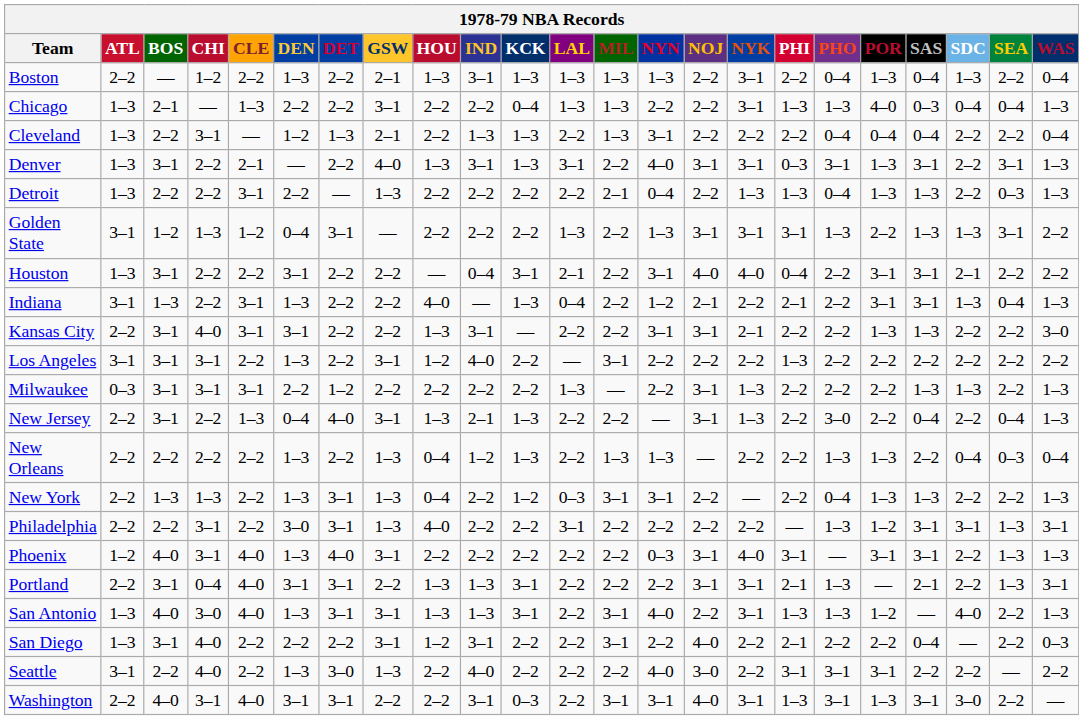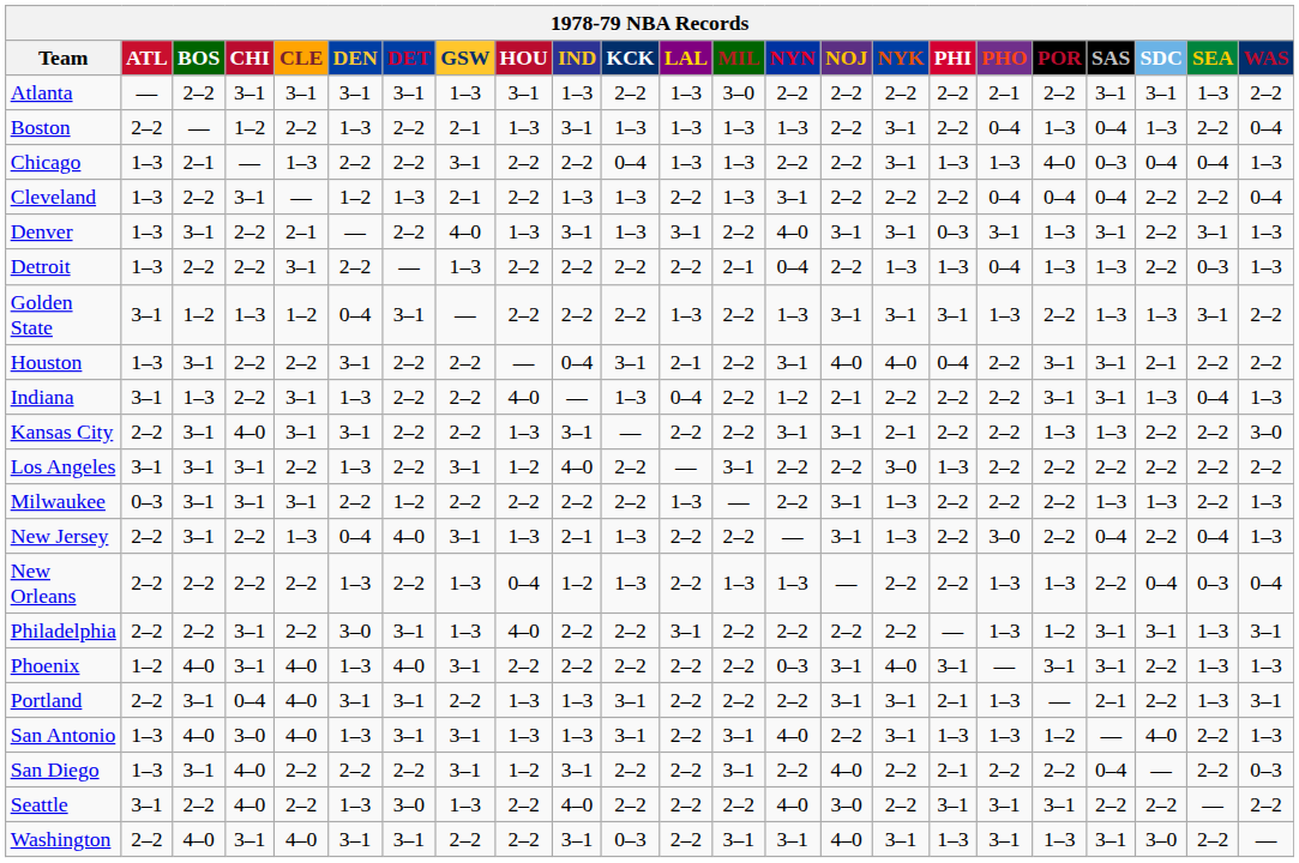+ row: Atlanta | — | 2–2 | 3–1 | 3–1 | 3–1 | 3–1 | 1–3 | 3–1 | 1–3 | 2–2 | 1–3 | 3–0 | 2–2 | 2–2 | 2–2 | 2–2 | 2–1 | 2–2 | 3–1 | 3–1 | 1–3 | 2–2
Indiana | PHI: 2–1 -> 2–2
Los Angeles | NYK: 2–2 -> 3–0
- row: New York | 2–2 | 1–3 | 1–3 | 2–2 | 1–3 | 3–1 | 1–3 | 0–4 | 2–2 | 1–2 | 0–3 | 3–1 | 3–1 | 2–2 | — | 2–2 | 0–4 | 1–3 | 1–3 | 2–2 | 2–2 | 1–3
